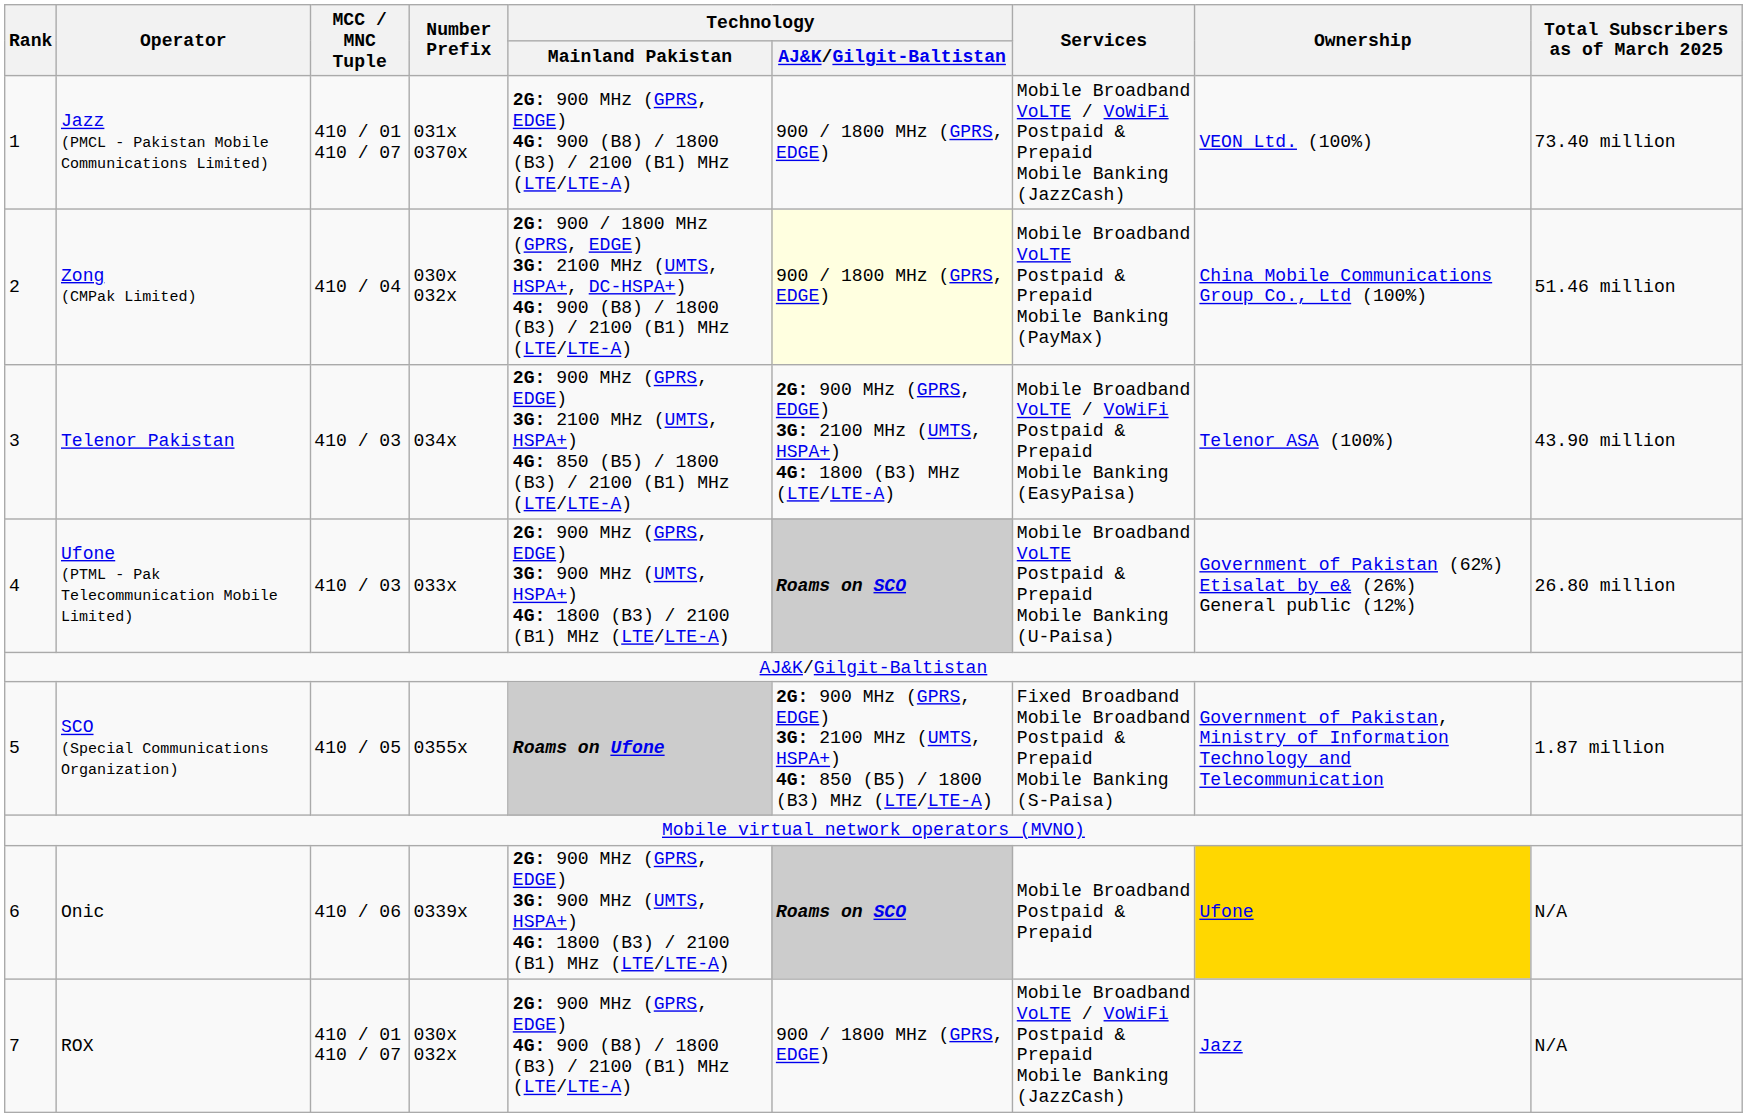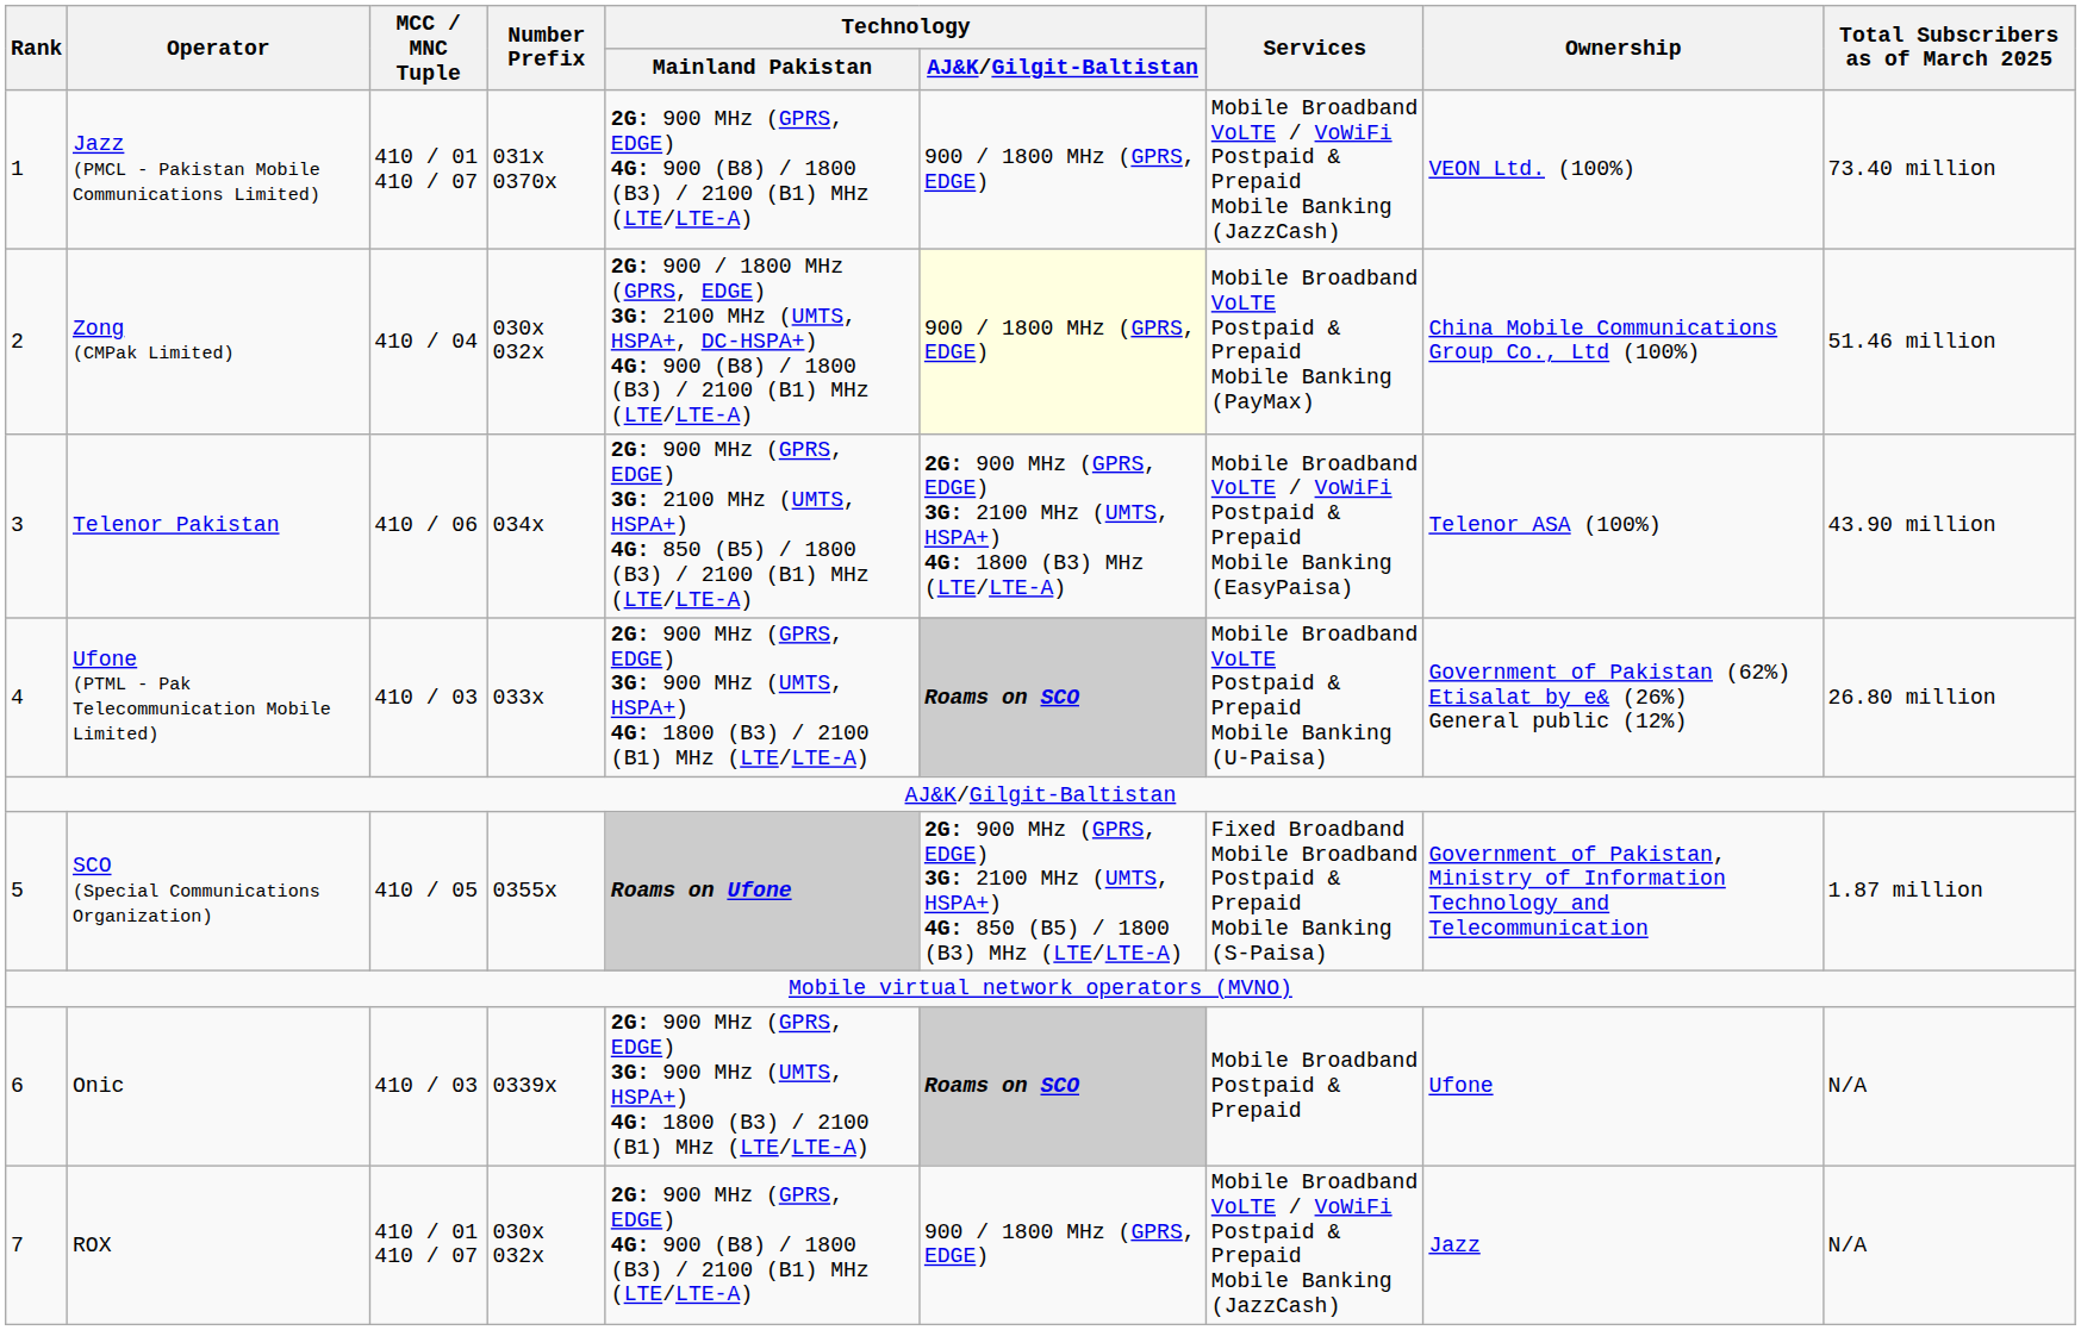Telenor Pakistan | MCC / MNC Tuple: 410 / 03 -> 410 / 06
Onic | MCC / MNC Tuple: 410 / 06 -> 410 / 03
Onic | Ownership: gold background -> no background
